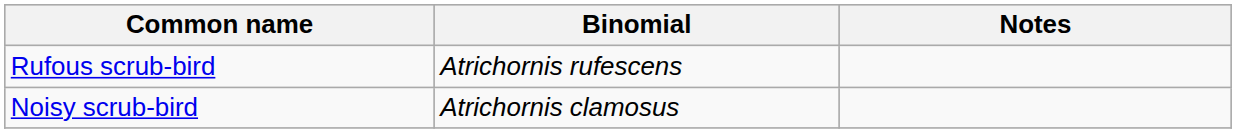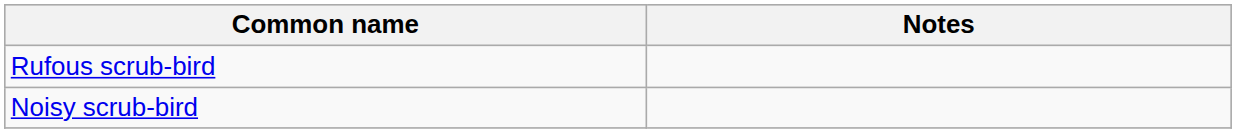- column: Binomial | Atrichornis rufescens | Atrichornis clamosus
